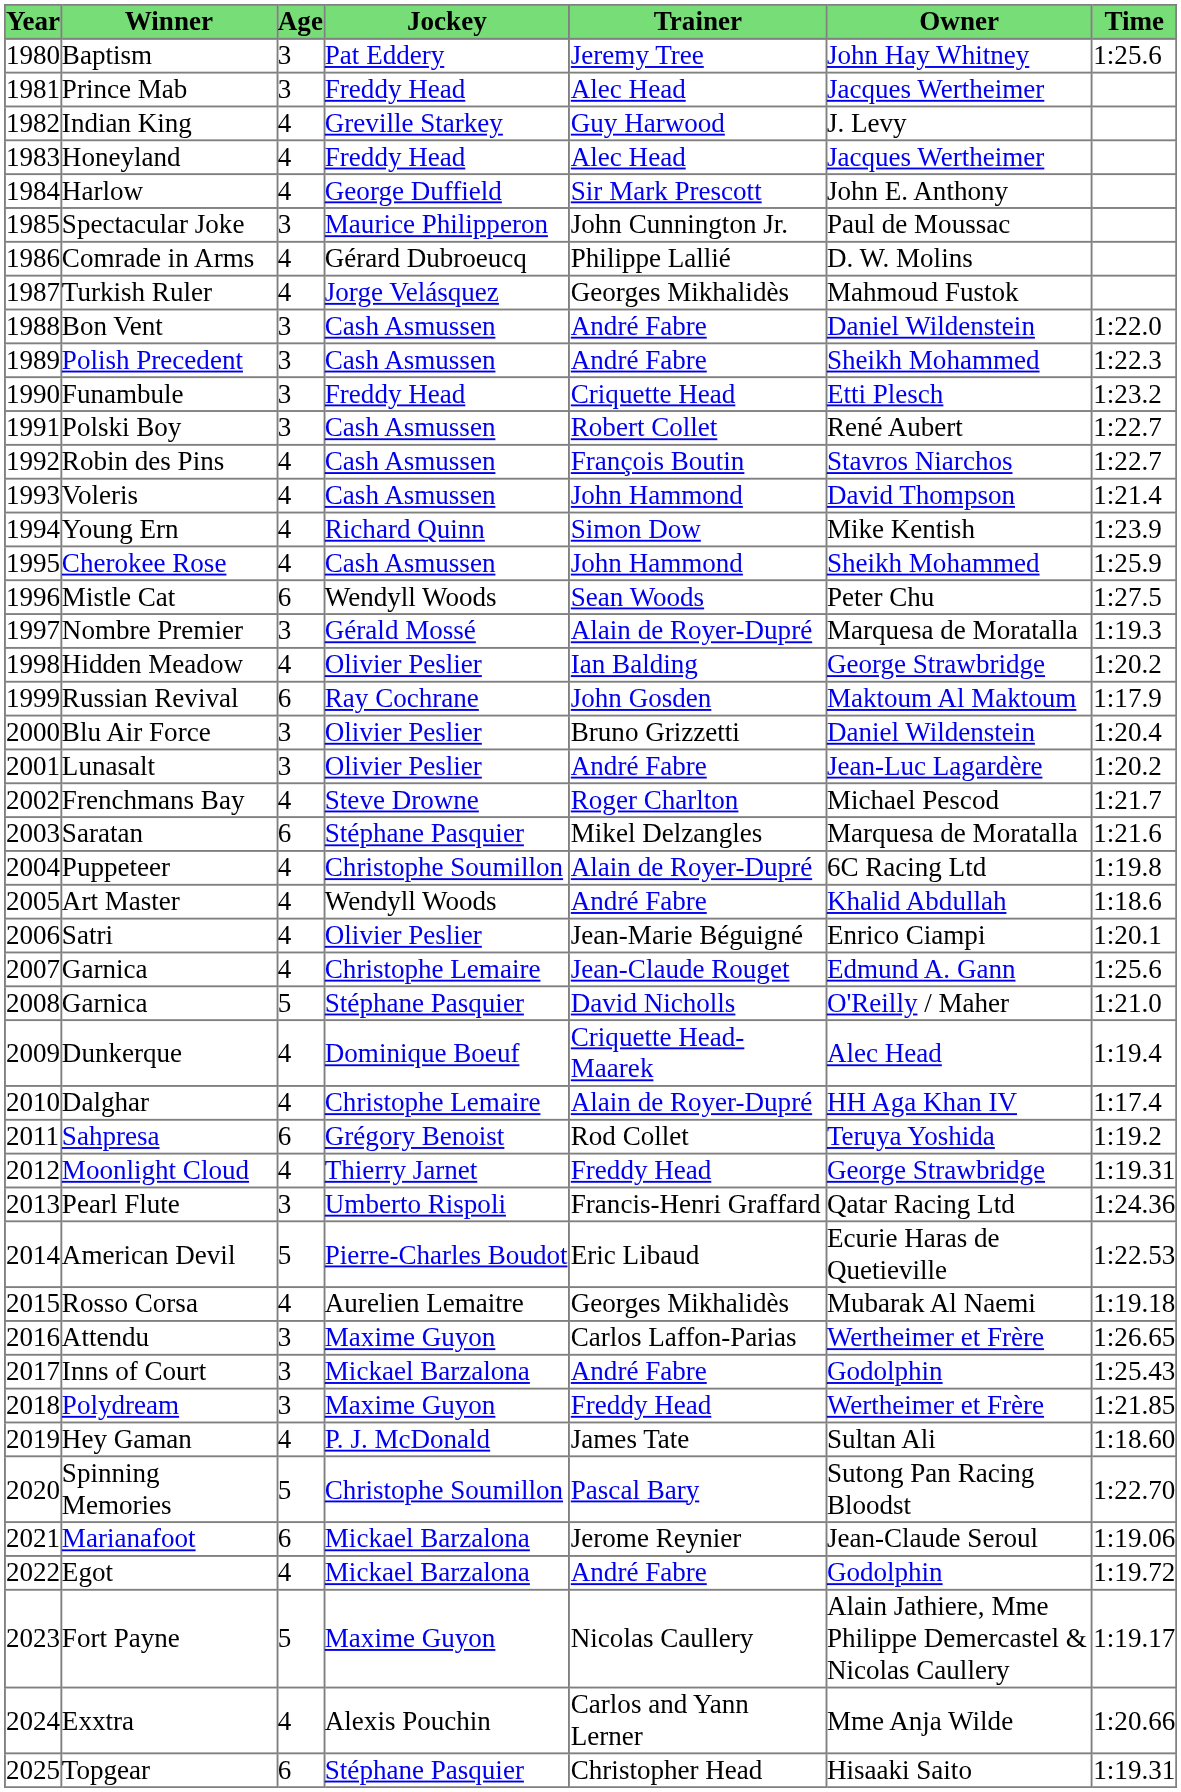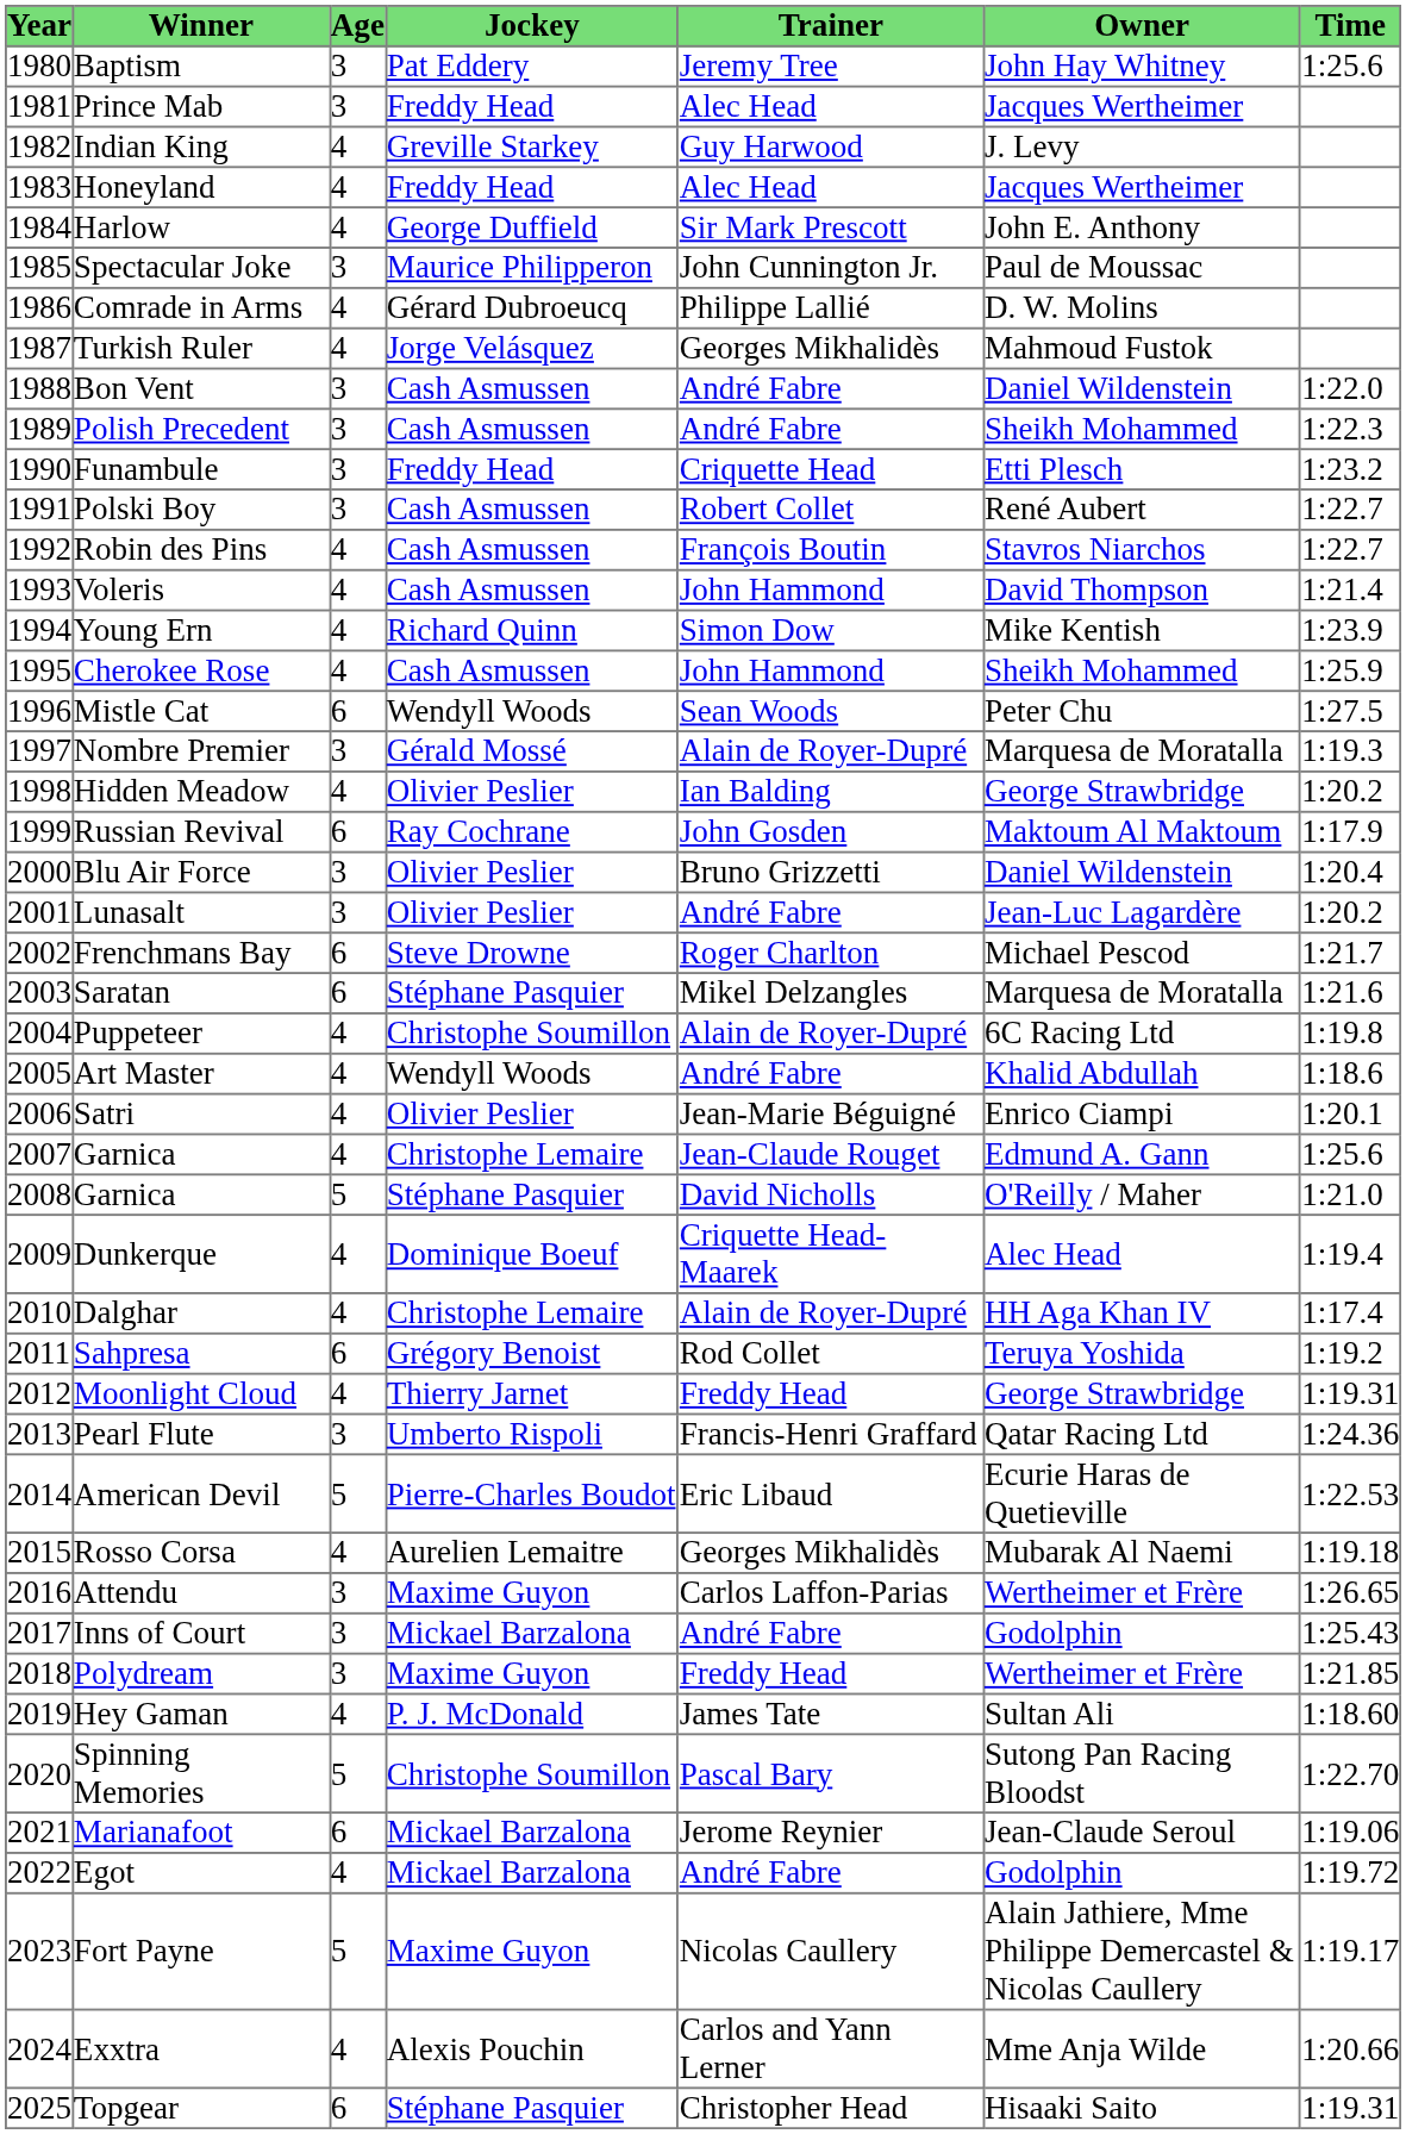Frenchmans Bay | Age: 4 -> 6
